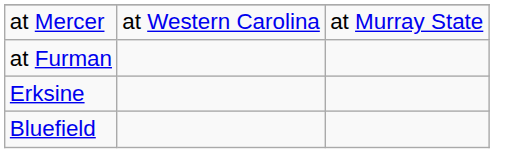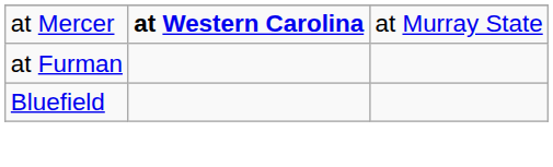at Mercer | column 2: normal -> bold
- row: Erksine
